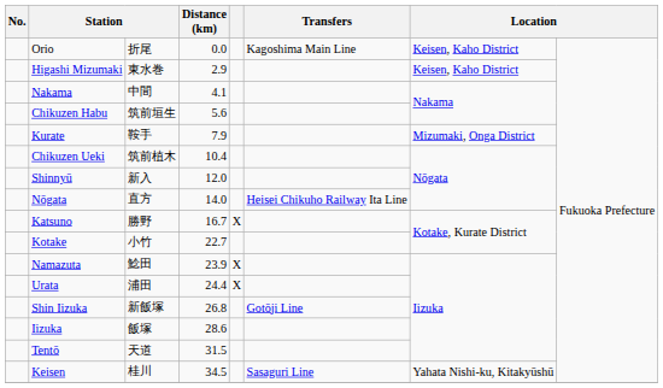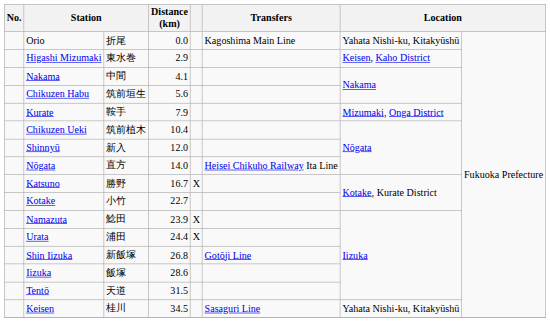Orio | column 7: Keisen, Kaho District -> Yahata Nishi-ku, Kitakyūshū
